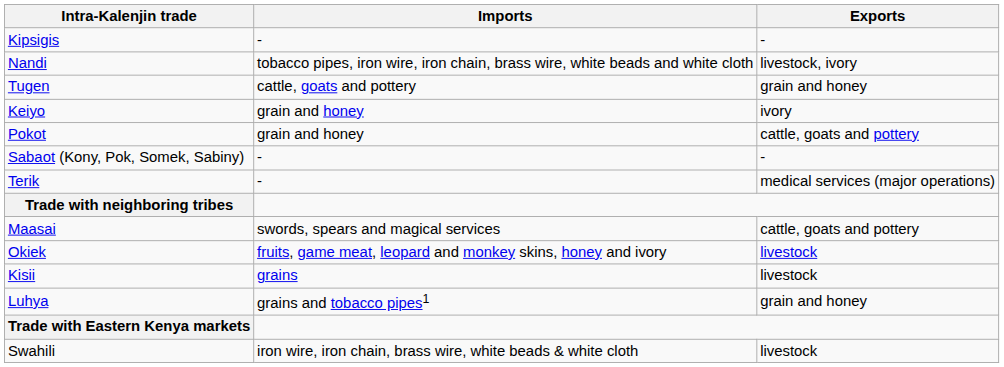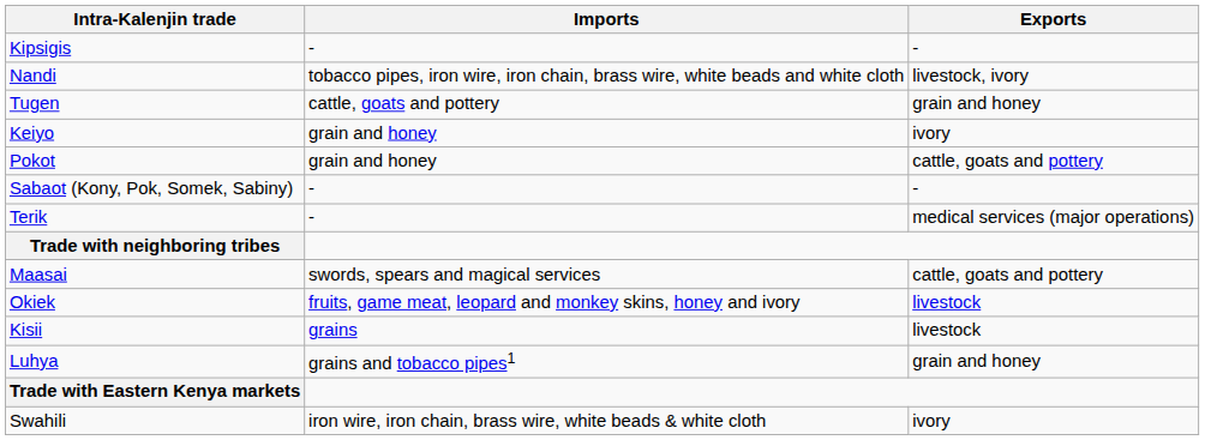Swahili | Exports: livestock -> ivory
